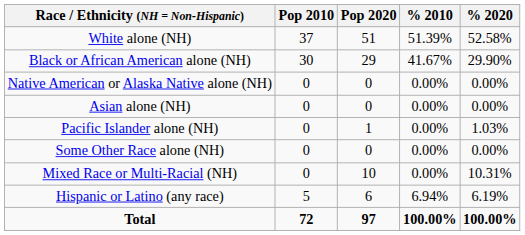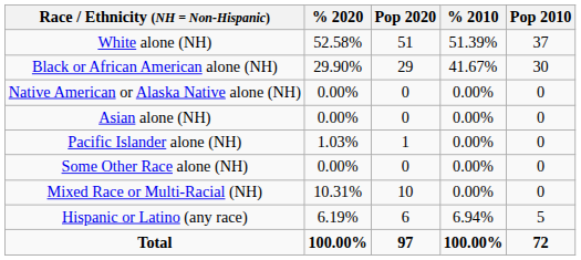columns swapped: Pop 2010 <-> % 2020
